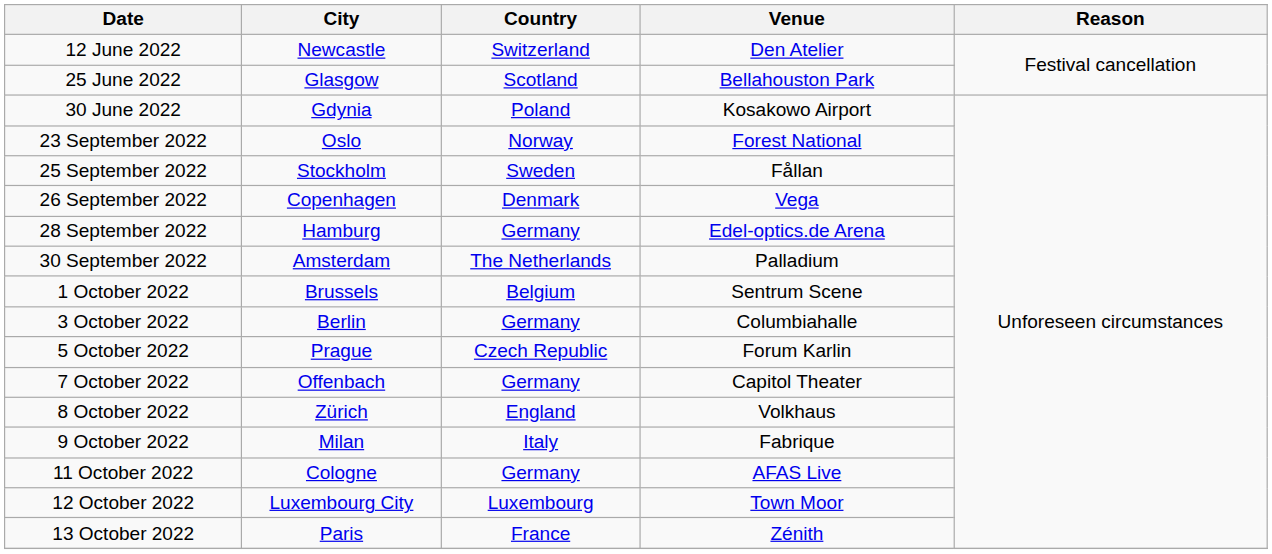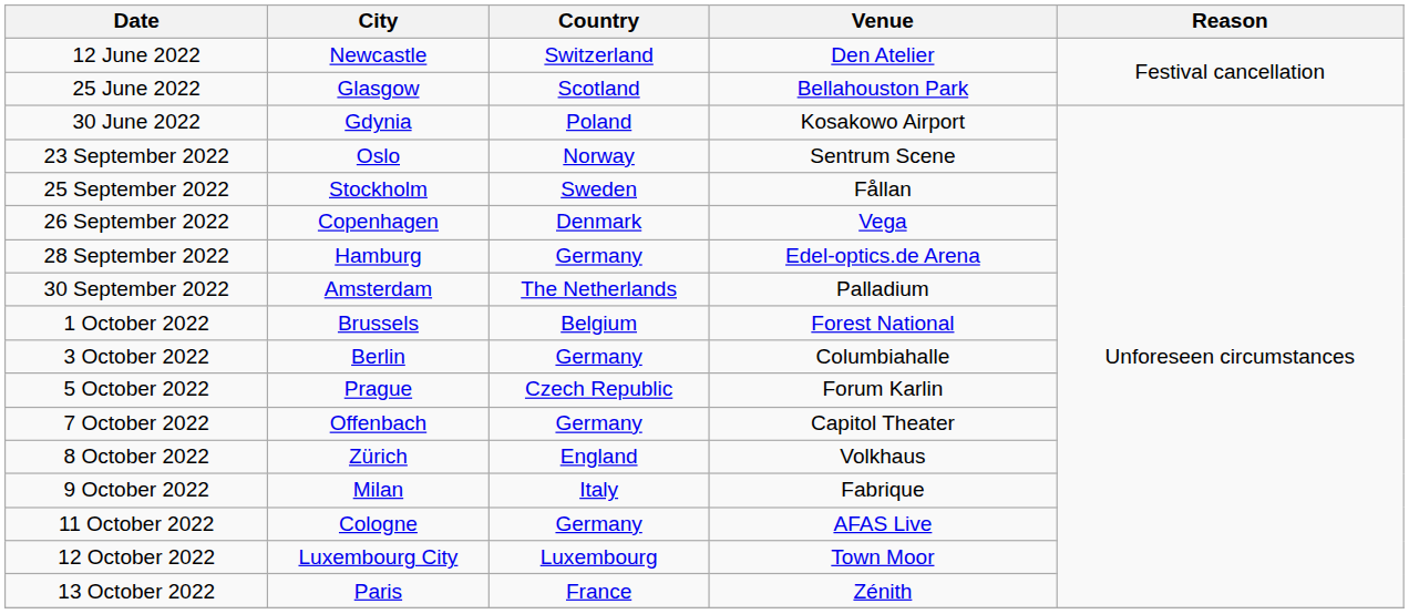23 September 2022 | Venue: Forest National -> Sentrum Scene
1 October 2022 | Venue: Sentrum Scene -> Forest National
